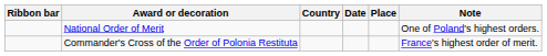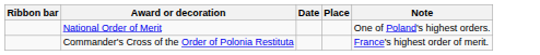- column: Country
